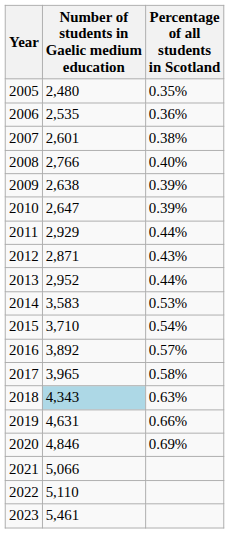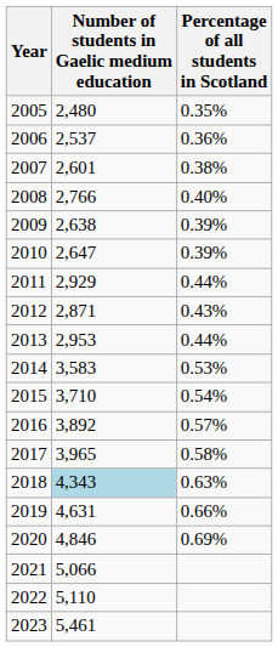2006 | Number of students in Gaelic medium education: 2,535 -> 2,537
2013 | Number of students in Gaelic medium education: 2,952 -> 2,953
